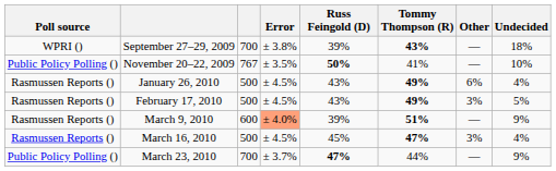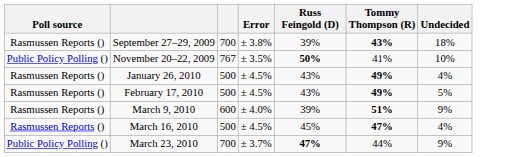- column: Other | — | — | 6% | 3% | — | 3% | —
September 27–29, 2009 | Poll source: WPRI () -> Rasmussen Reports ()
March 9, 2010 | Error: lightsalmon background -> no background
